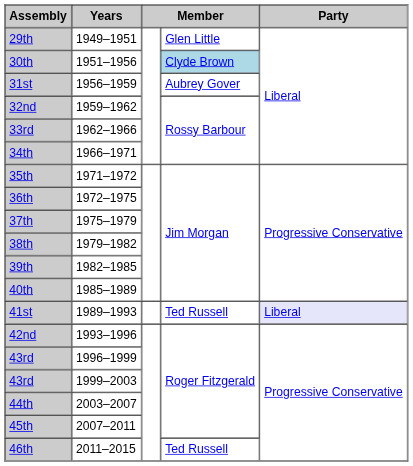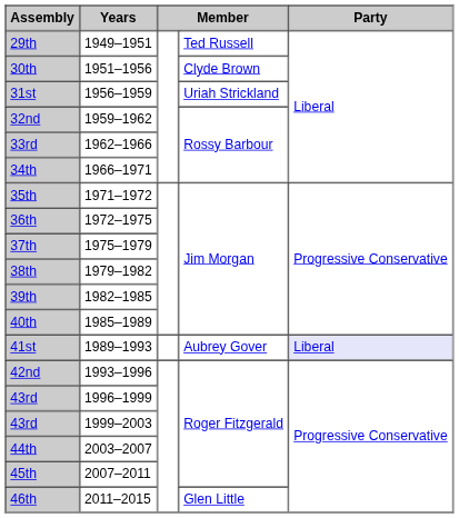29th | column 4: Glen Little -> Ted Russell
30th | column 4: lightblue background -> no background
31st | column 4: Aubrey Gover -> Uriah Strickland
41st | column 4: Ted Russell -> Aubrey Gover
46th | column 4: Ted Russell -> Glen Little
